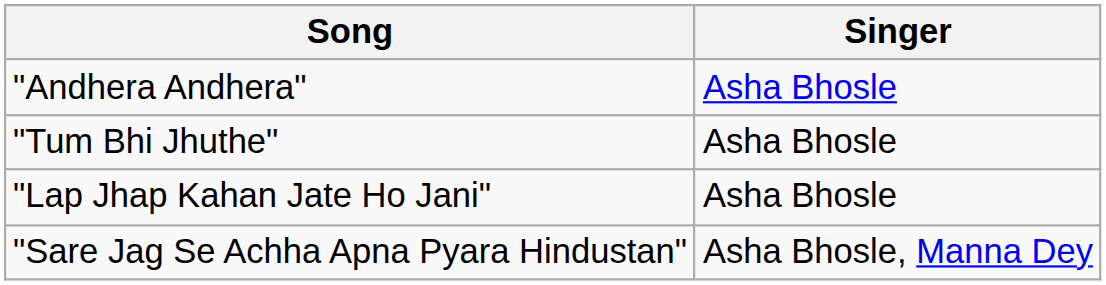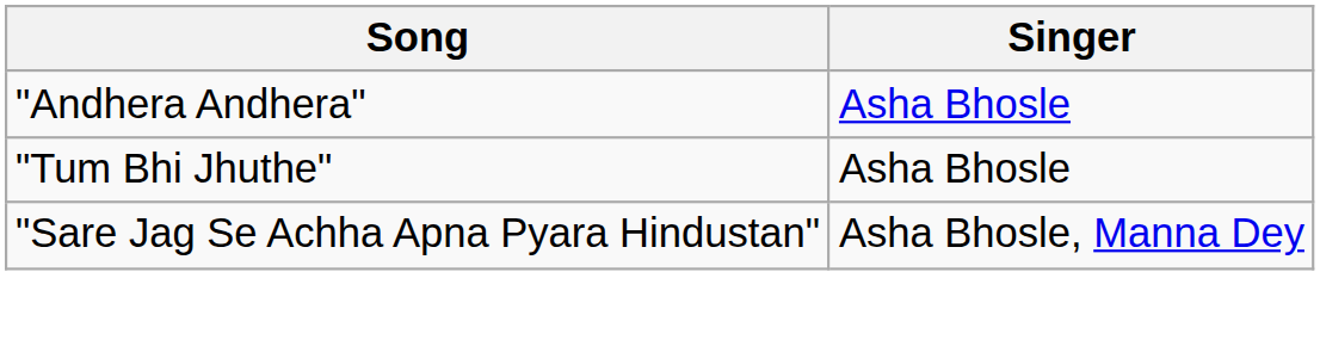- row: "Lap Jhap Kahan Jate Ho Jani" | Asha Bhosle
